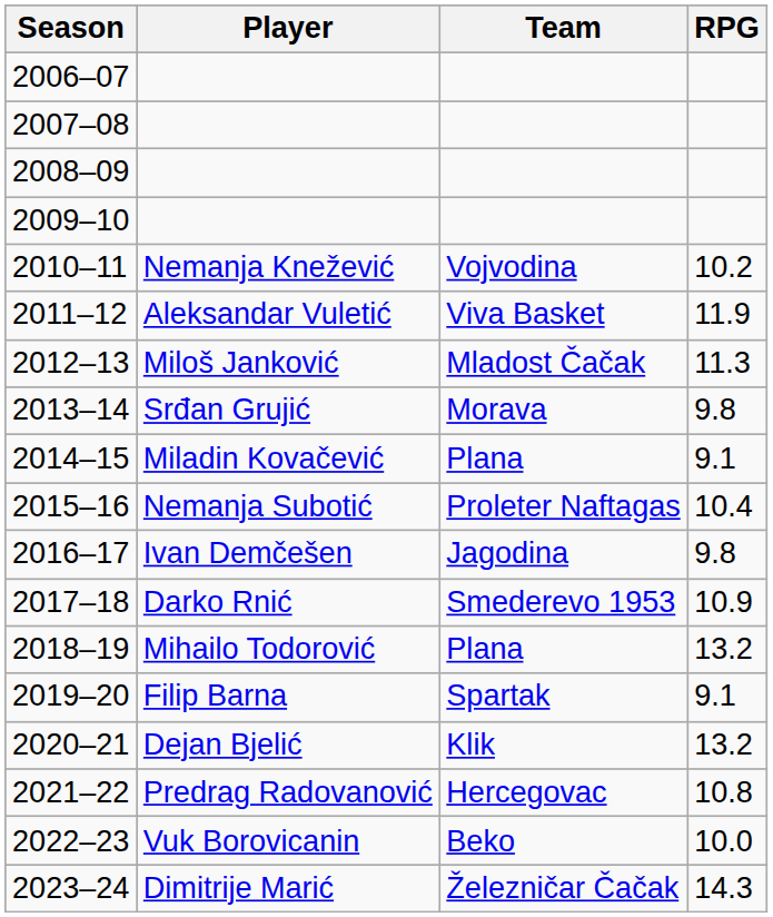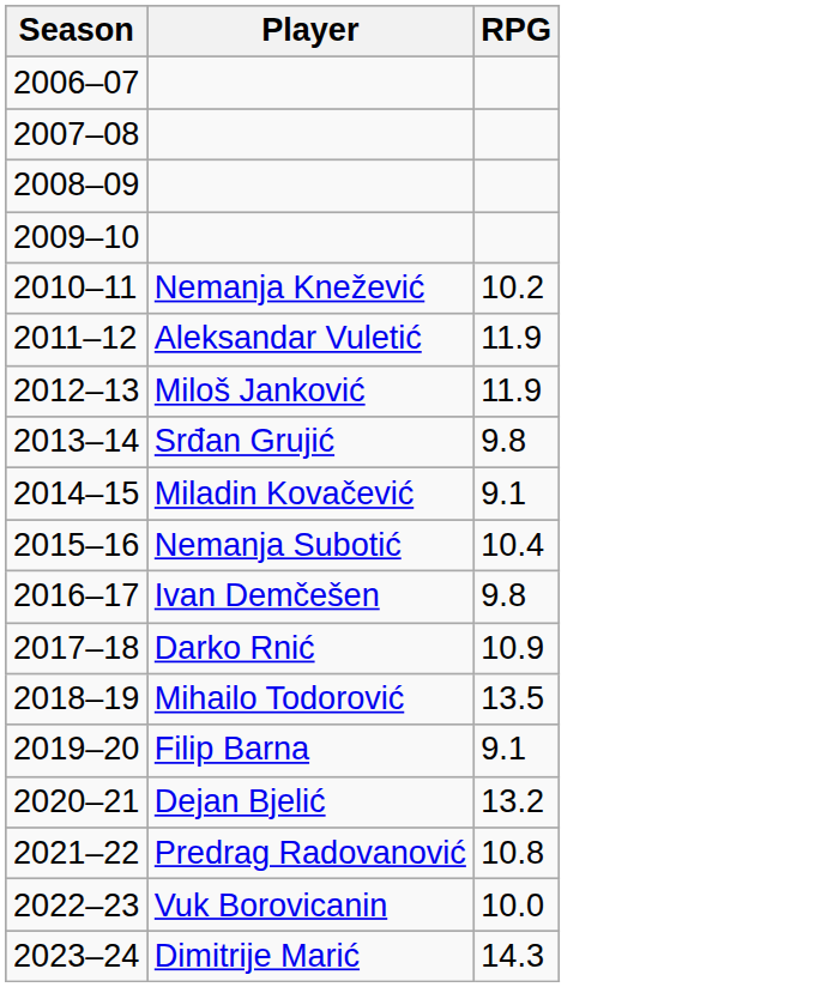- column: Team | Vojvodina | Viva Basket | Mladost Čačak | Morava | Plana | Proleter Naftagas | Jagodina | Smederevo 1953 | Plana | Spartak | Klik | Hercegovac | Beko | Železničar Čačak
2012–13 | RPG: 11.3 -> 11.9
2018–19 | RPG: 13.2 -> 13.5
